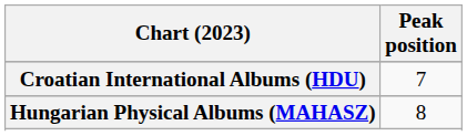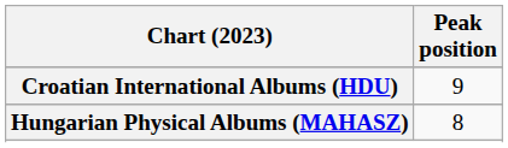Croatian International Albums (HDU) | Peak position: 7 -> 9
